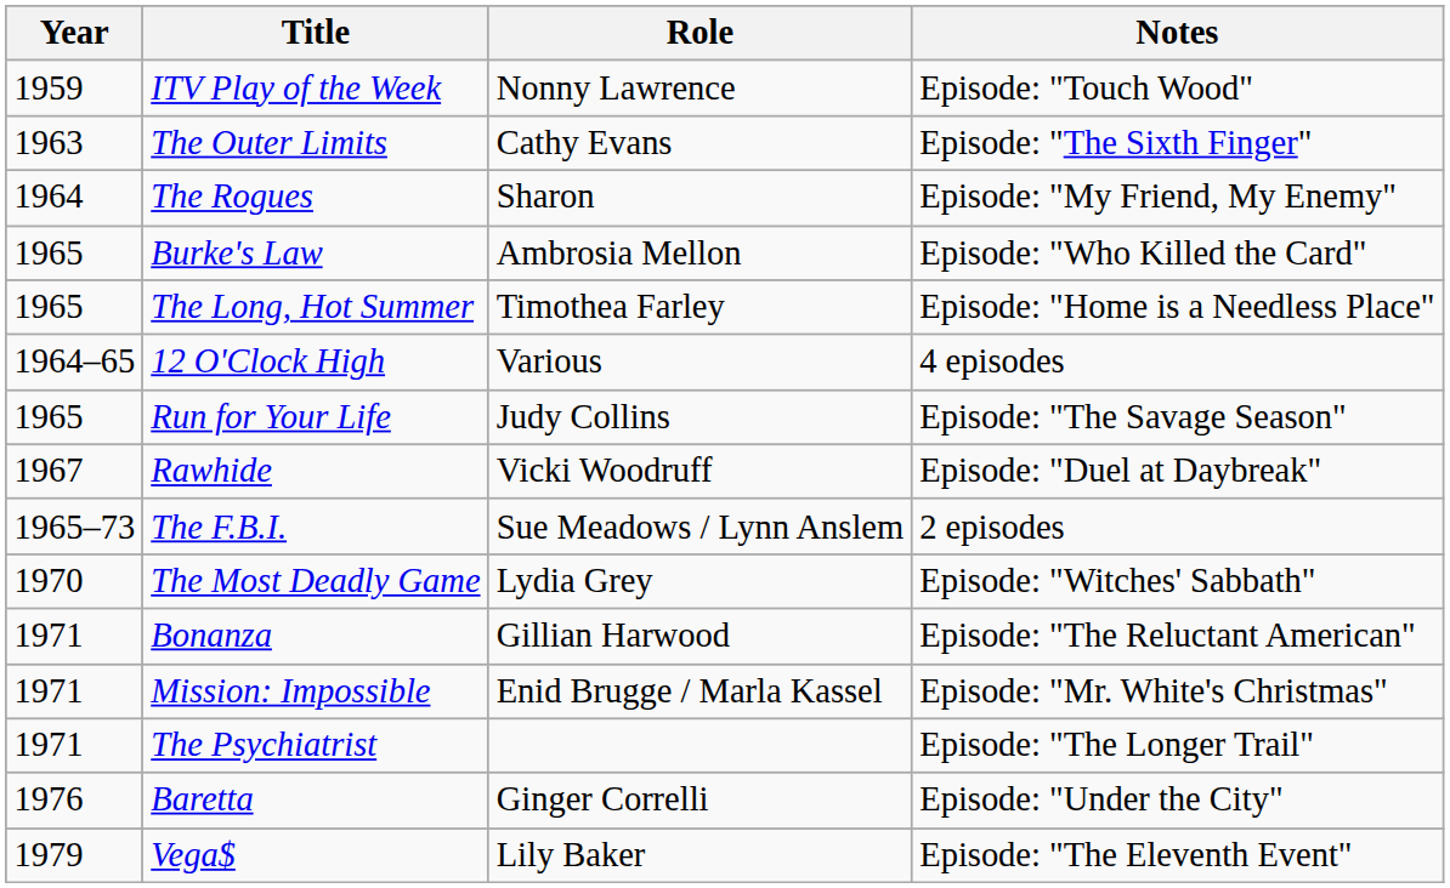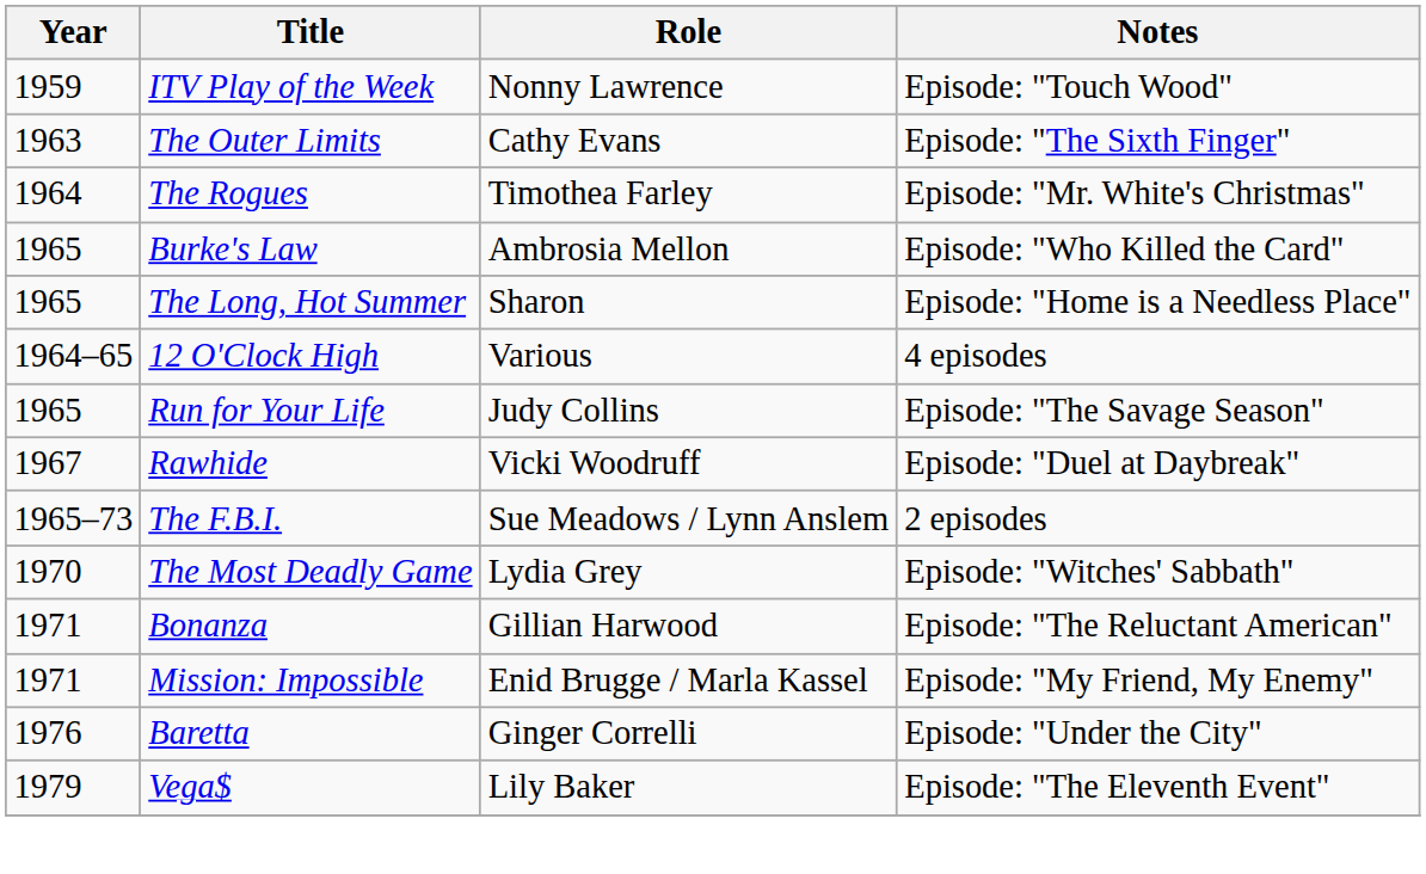The Rogues | Role: Sharon -> Timothea Farley
The Rogues | Notes: Episode: "My Friend, My Enemy" -> Episode: "Mr. White's Christmas"
The Long, Hot Summer | Role: Timothea Farley -> Sharon
Mission: Impossible | Notes: Episode: "Mr. White's Christmas" -> Episode: "My Friend, My Enemy"
- row: 1971 | The Psychiatrist | Episode: "The Longer Trail"
